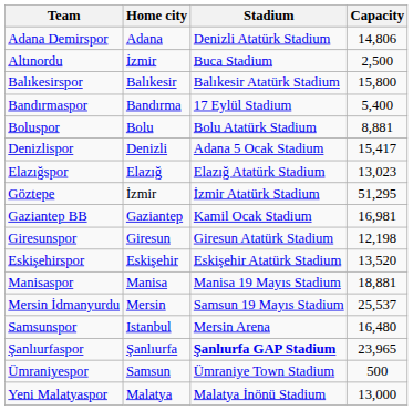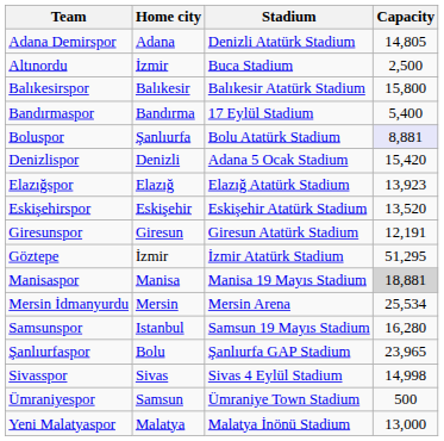Adana Demirspor | Capacity: 14,806 -> 14,805
Boluspor | Home city: Bolu -> Şanlıurfa
Boluspor | Capacity: no background -> lavender background
Denizlispor | Capacity: 15,417 -> 15,420
Elazığspor | Capacity: 13,023 -> 13,923
rows swapped: Eskişehirspor <-> Göztepe
- row: Gaziantep BB | Gaziantep | Kamil Ocak Stadium | 16,981
Giresunspor | Capacity: 12,198 -> 12,191
Manisaspor | Capacity: no background -> lightgrey background
Mersin İdmanyurdu | Stadium: Samsun 19 Mayıs Stadium -> Mersin Arena
Mersin İdmanyurdu | Capacity: 25,537 -> 25,534
Samsunspor | Stadium: Mersin Arena -> Samsun 19 Mayıs Stadium
Samsunspor | Capacity: 16,480 -> 16,280
Şanlıurfaspor | Home city: Şanlıurfa -> Bolu
Şanlıurfaspor | Stadium: bold -> normal
+ row: Sivasspor | Sivas | Sivas 4 Eylül Stadium | 14,998
